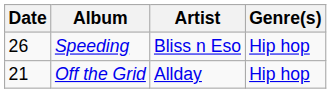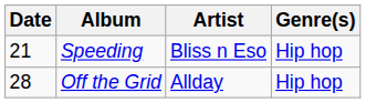Speeding | Date: 26 -> 21
Off the Grid | Date: 21 -> 28
